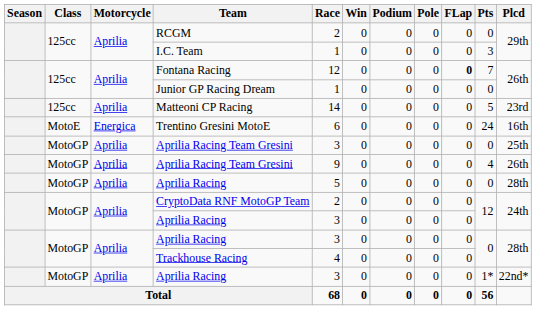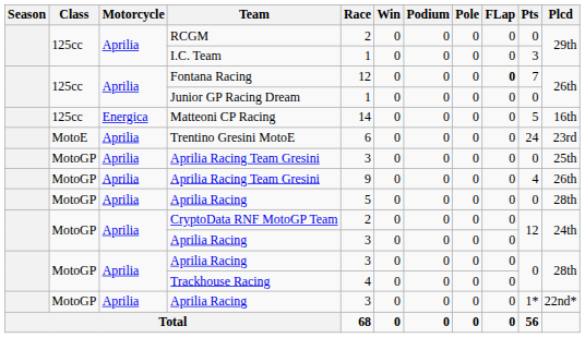Matteoni CP Racing | Motorcycle: Aprilia -> Energica
Matteoni CP Racing | Plcd: 23rd -> 16th
Trentino Gresini MotoE | Motorcycle: Energica -> Aprilia
Trentino Gresini MotoE | Plcd: 16th -> 23rd
